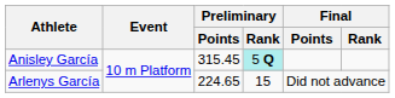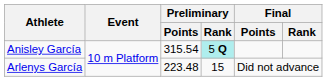Anisley García | Preliminary / Points: 315.45 -> 315.54
Arlenys García | Preliminary / Points: 224.65 -> 223.48
